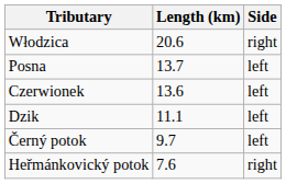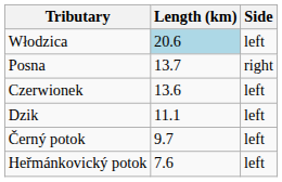Włodzica | Length (km): no background -> lightblue background
Włodzica | Side: right -> left
Posna | Side: left -> right
Heřmánkovický potok | Side: right -> left
